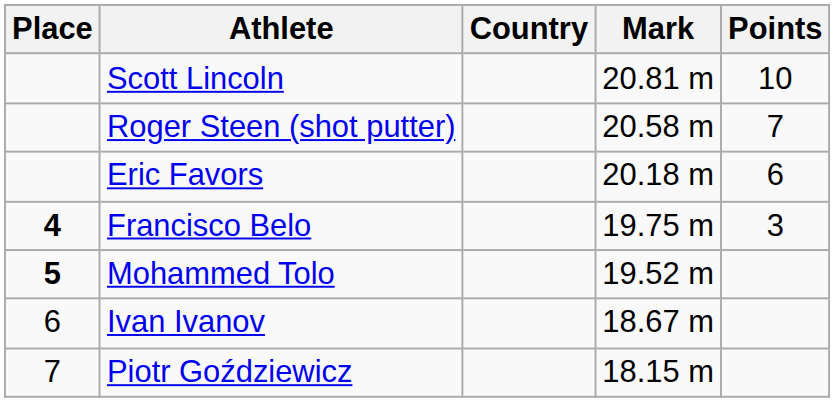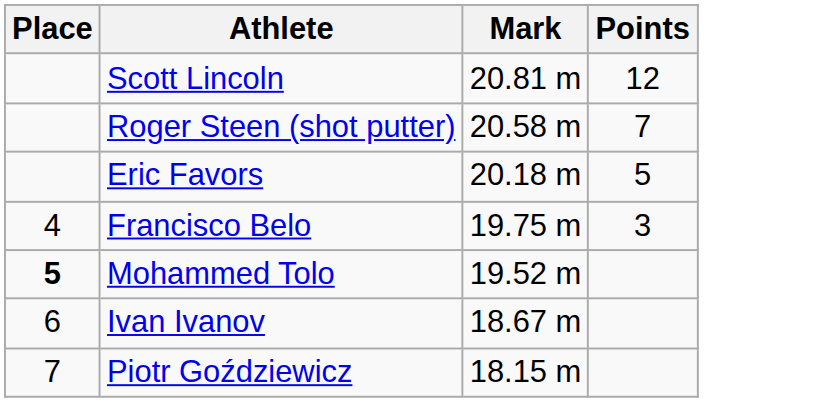- column: Country
Scott Lincoln | Points: 10 -> 12
Eric Favors | Points: 6 -> 5
Francisco Belo | Place: bold -> normal
